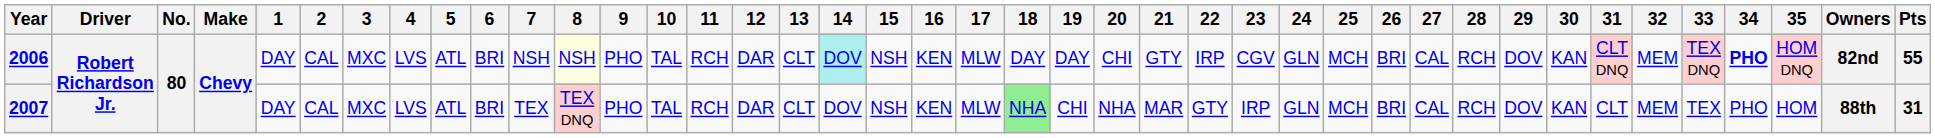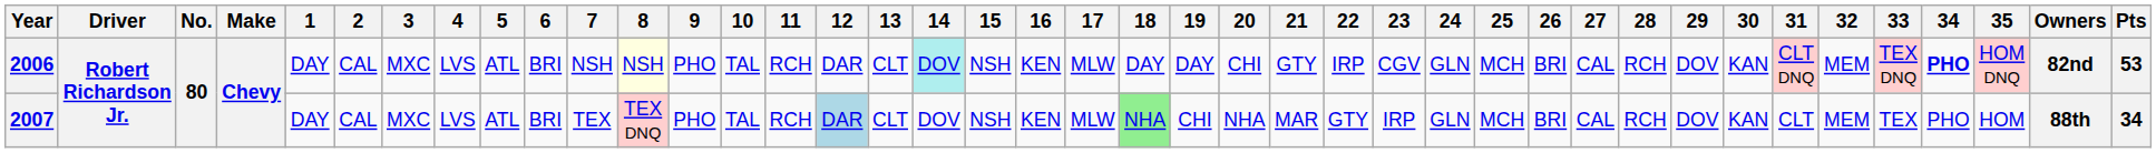2006 | Pts: 55 -> 53
2007 | 12: no background -> lightblue background
2007 | Pts: 31 -> 34
